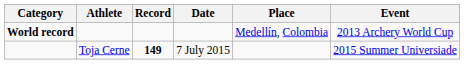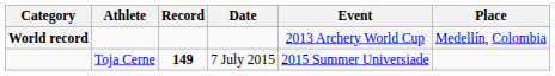columns swapped: Place <-> Event
